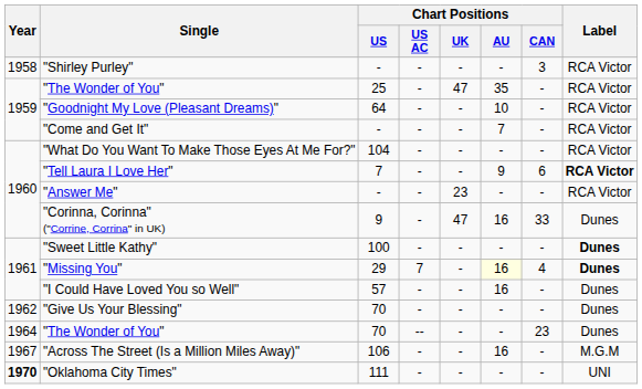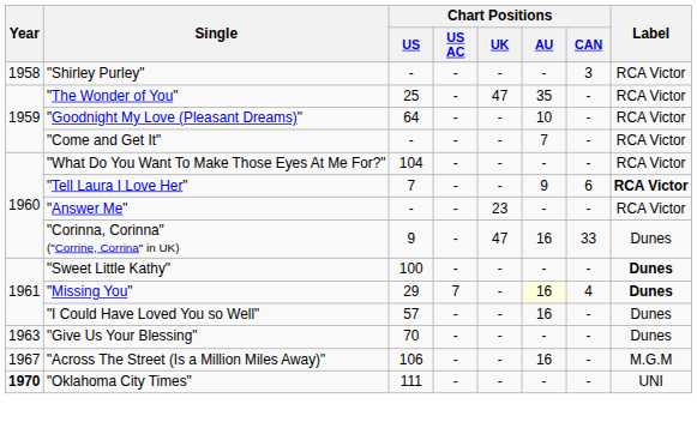"Give Us Your Blessing" | Year: 1962 -> 1963
- row: 1964 | "The Wonder of You" | 70 | -- | - | - | 23 | Dunes
